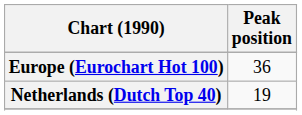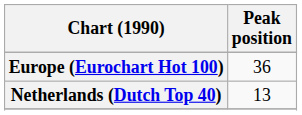Netherlands (Dutch Top 40) | Peak position: 19 -> 13
